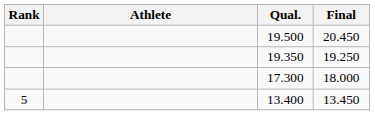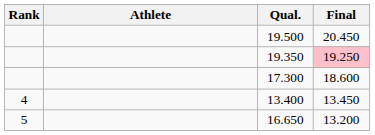19.350 | Final: no background -> pink background
17.300 | Final: 18.000 -> 18.600
13.400 | Rank: 5 -> 4
+ row: 5 | 16.650 | 13.200
